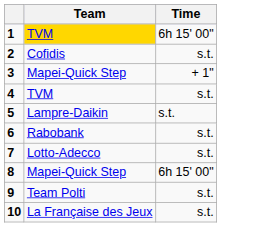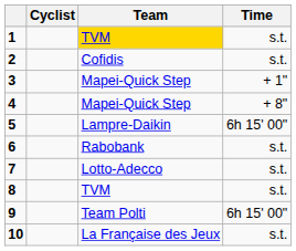+ column: Cyclist
1 | Time: 6h 15' 00" -> s.t.
4 | Team: TVM -> Mapei-Quick Step
4 | Time: s.t. -> + 8"
5 | Time: s.t. -> 6h 15' 00"
8 | Team: Mapei-Quick Step -> TVM
8 | Time: 6h 15' 00" -> s.t.
9 | Time: s.t. -> 6h 15' 00"
